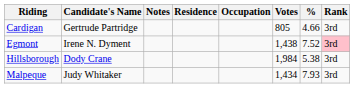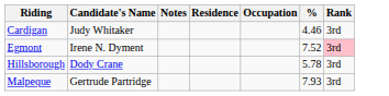- column: Votes | 805 | 1,438 | 1,984 | 1,434
Cardigan | Candidate's Name: Gertrude Partridge -> Judy Whitaker
Cardigan | %: 4.66 -> 4.46
Hillsborough | %: 5.38 -> 5.78
Malpeque | Candidate's Name: Judy Whitaker -> Gertrude Partridge
